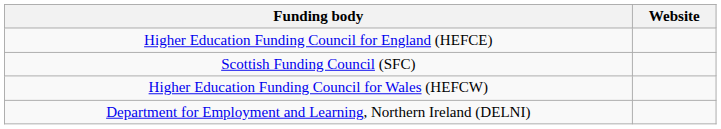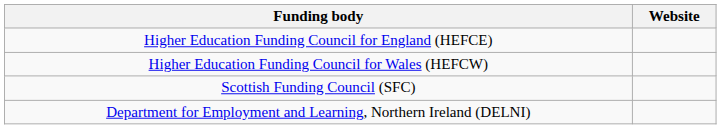rows swapped: Higher Education Funding Council for Wales (HEFCW) <-> Scottish Funding Council (SFC)
